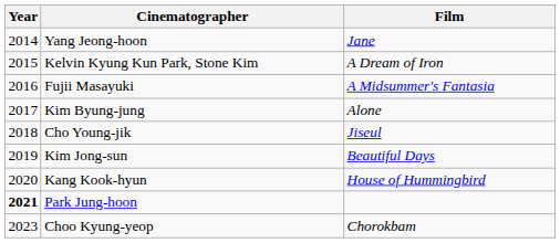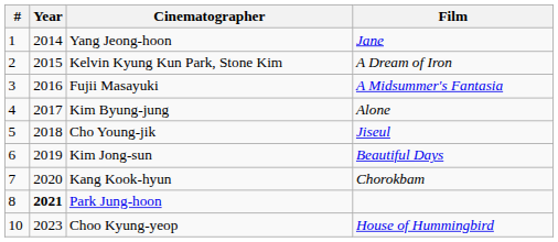+ column: # | 1 | 2 | 3 | 4 | 5 | 6 | 7 | 8 | 10
Kang Kook-hyun | Film: House of Hummingbird -> Chorokbam
Choo Kyung-yeop | Film: Chorokbam -> House of Hummingbird
